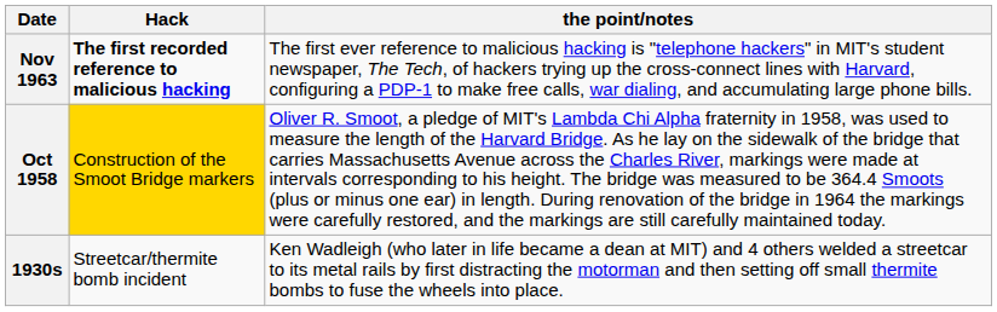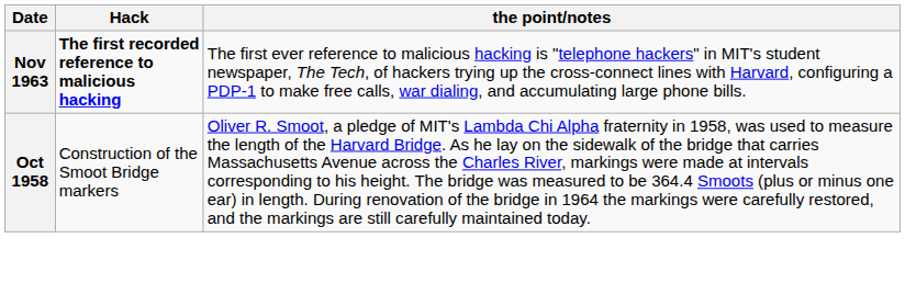Oct 1958 | Hack: gold background -> no background
- row: 1930s | Streetcar/thermite bomb incident | Ken Wadleigh (who later in life became a dean at MIT) and 4 others welded a streetcar to its metal rails by first distracting the motorman and then setting off small thermite bombs to fuse the wheels into place.
